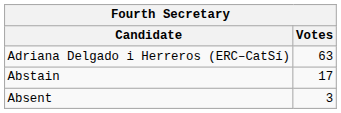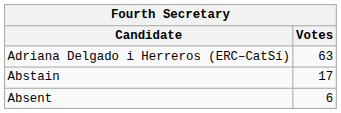Absent | Votes: 3 -> 6
